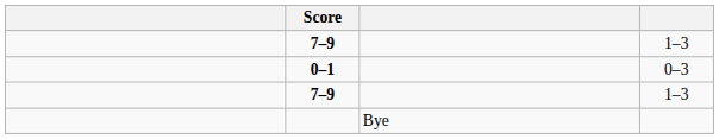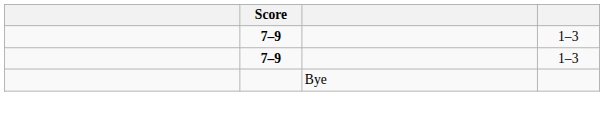- row: 0–1 | 0–3
